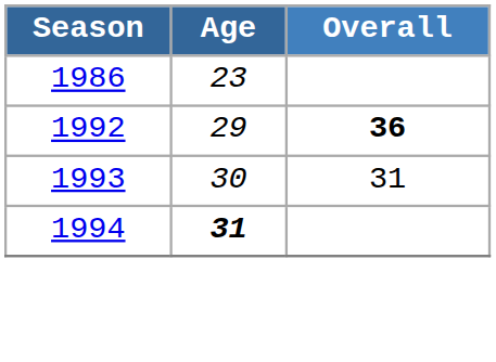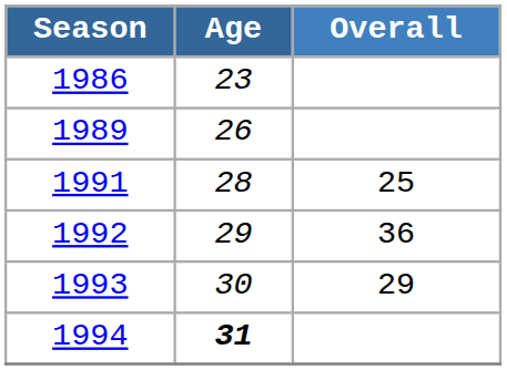+ row: 1989 | 26
+ row: 1991 | 28 | 25
1992 | Overall: bold -> normal
1993 | Overall: 31 -> 29
